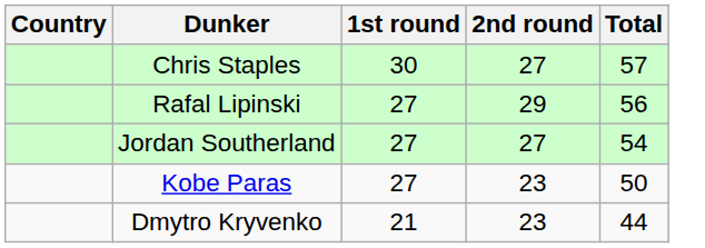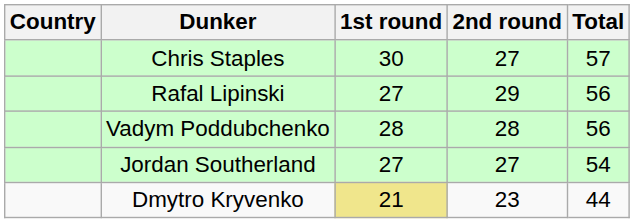+ row: Vadym Poddubchenko | 28 | 28 | 56
- row: Kobe Paras | 27 | 23 | 50
Dmytro Kryvenko | 1st round: no background -> khaki background
